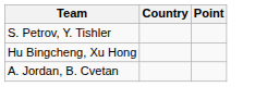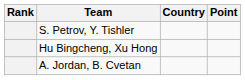+ column: Rank
